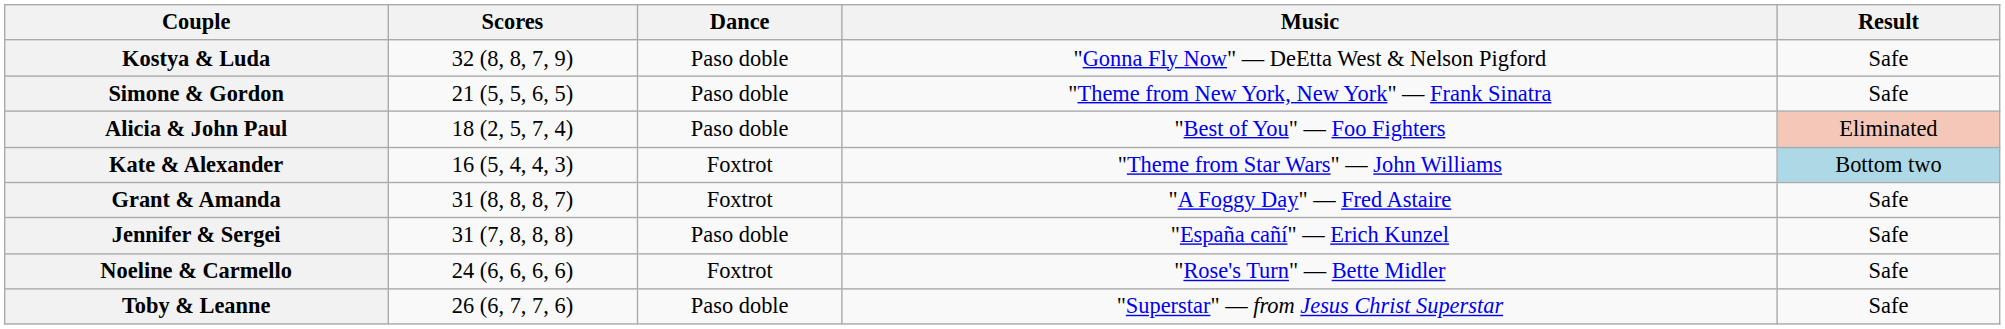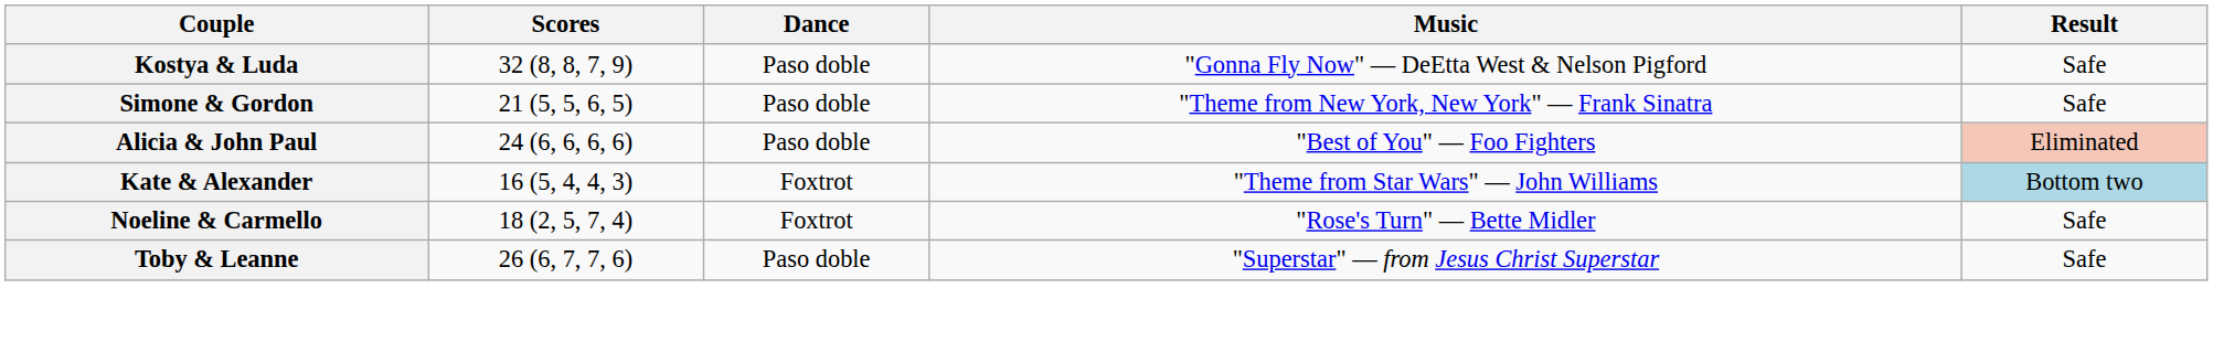Alicia & John Paul | Scores: 18 (2, 5, 7, 4) -> 24 (6, 6, 6, 6)
- row: Grant & Amanda | 31 (8, 8, 8, 7) | Foxtrot | "A Foggy Day" — Fred Astaire | Safe
- row: Jennifer & Sergei | 31 (7, 8, 8, 8) | Paso doble | "España cañí" — Erich Kunzel | Safe
Noeline & Carmello | Scores: 24 (6, 6, 6, 6) -> 18 (2, 5, 7, 4)
